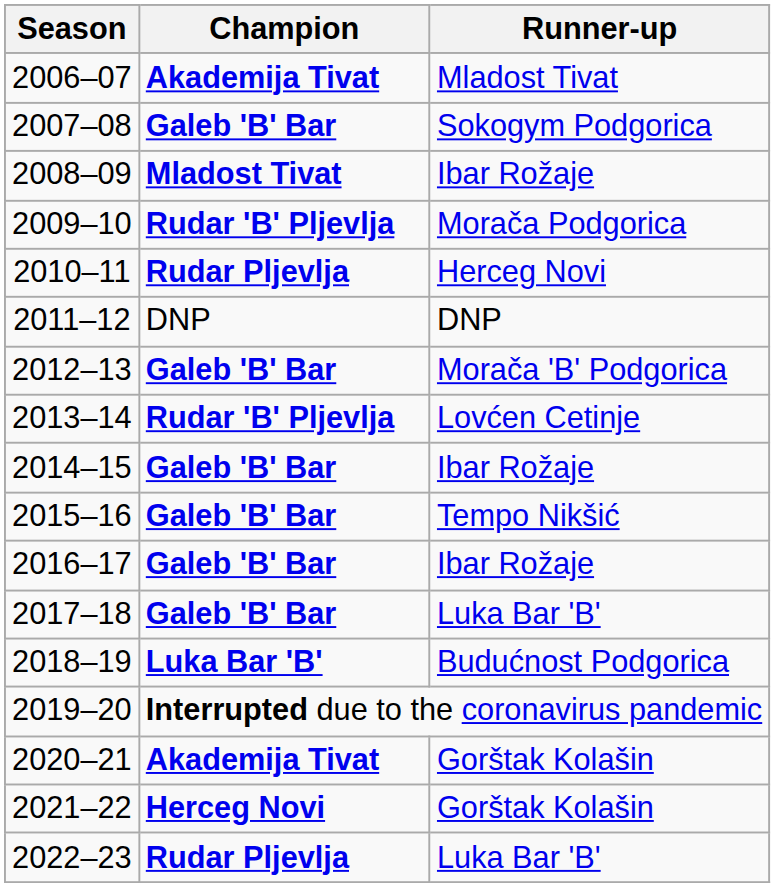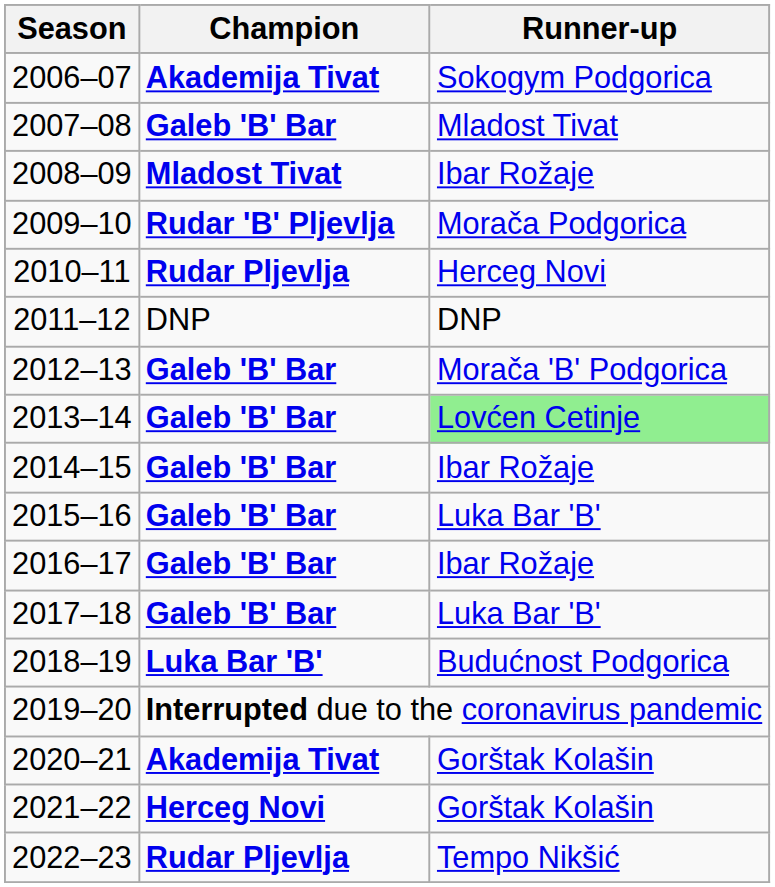2006–07 | Runner-up: Mladost Tivat -> Sokogym Podgorica
2007–08 | Runner-up: Sokogym Podgorica -> Mladost Tivat
2013–14 | Champion: Rudar 'B' Pljevlja -> Galeb 'B' Bar
2013–14 | Runner-up: no background -> lightgreen background
2015–16 | Runner-up: Tempo Nikšić -> Luka Bar 'B'
2022–23 | Runner-up: Luka Bar 'B' -> Tempo Nikšić
